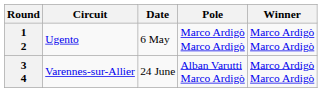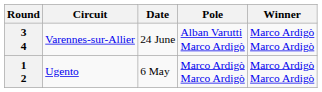rows swapped: 1 2 <-> 3 4
